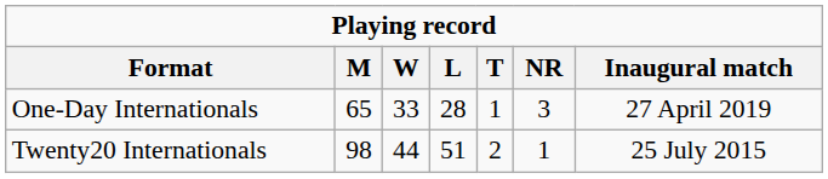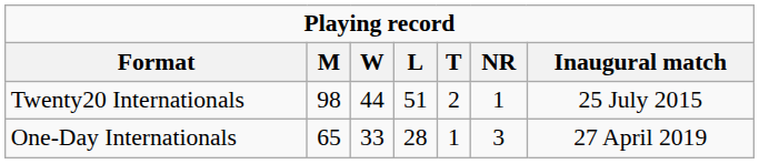rows swapped: One-Day Internationals <-> Twenty20 Internationals
